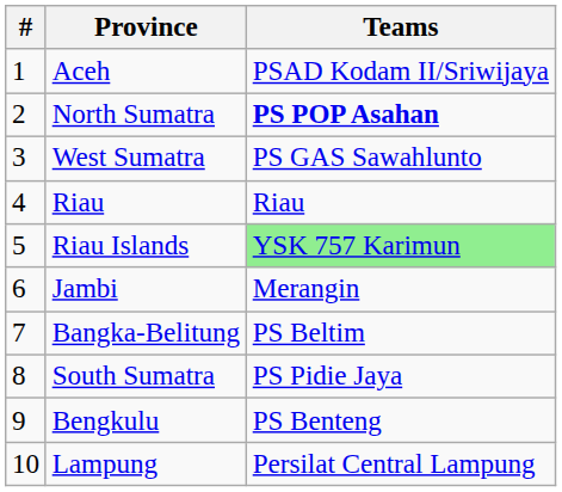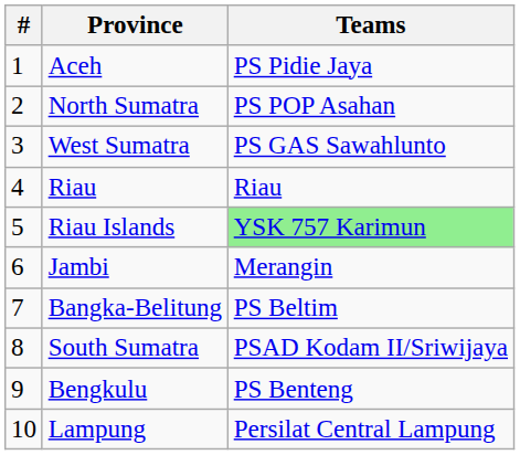Aceh | Teams: PSAD Kodam II/Sriwijaya -> PS Pidie Jaya
North Sumatra | Teams: bold -> normal
South Sumatra | Teams: PS Pidie Jaya -> PSAD Kodam II/Sriwijaya
